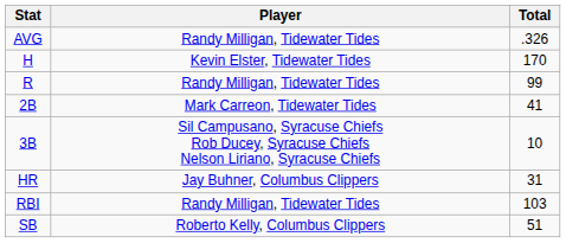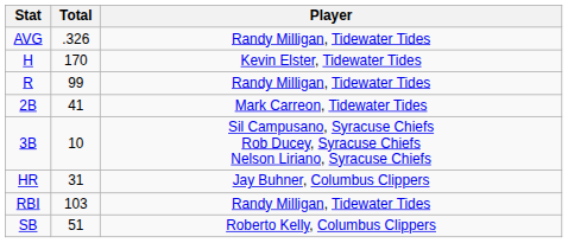columns swapped: Player <-> Total
